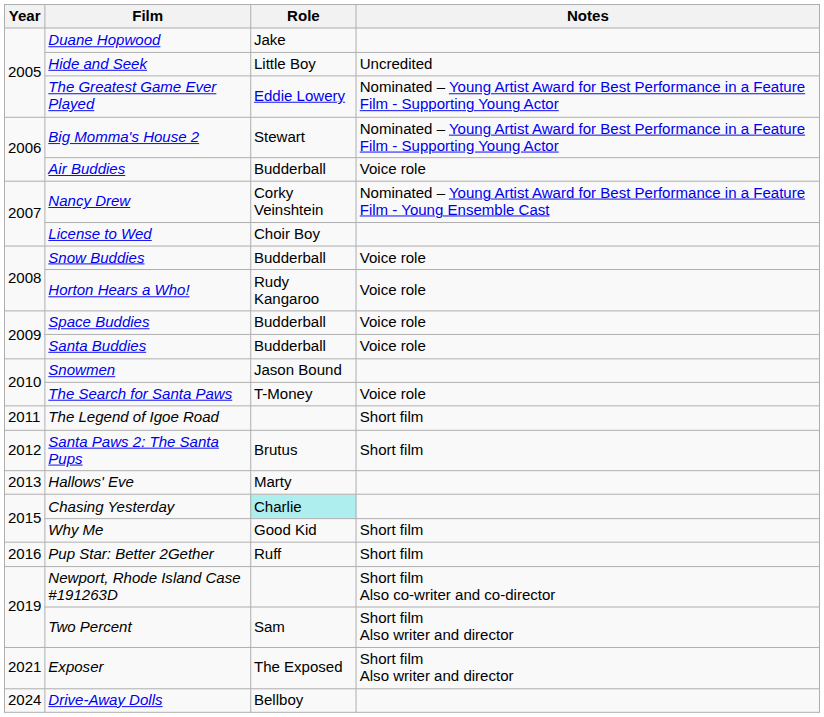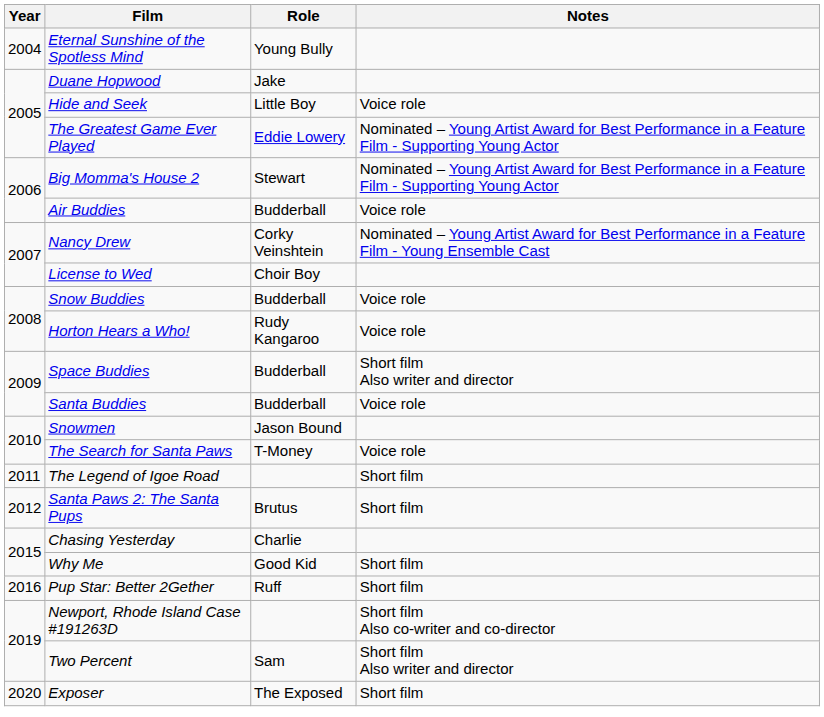+ row: 2004 | Eternal Sunshine of the Spotless Mind | Young Bully
Hide and Seek | Notes: Uncredited -> Voice role
Space Buddies | Notes: Voice role -> Short film Also writer and director
- row: 2013 | Hallows' Eve | Marty
Chasing Yesterday | Role: paleturquoise background -> no background
Exposer | Year: 2021 -> 2020
Exposer | Notes: Short film Also writer and director -> Short film
- row: 2024 | Drive-Away Dolls | Bellboy
